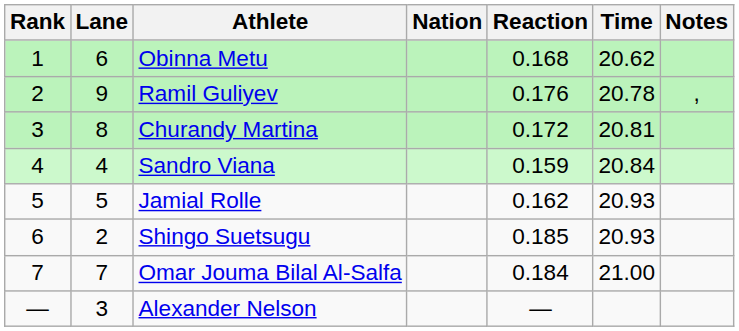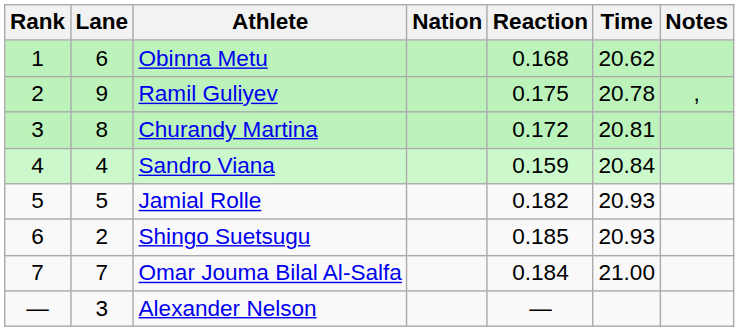Ramil Guliyev | Reaction: 0.176 -> 0.175
Jamial Rolle | Reaction: 0.162 -> 0.182
